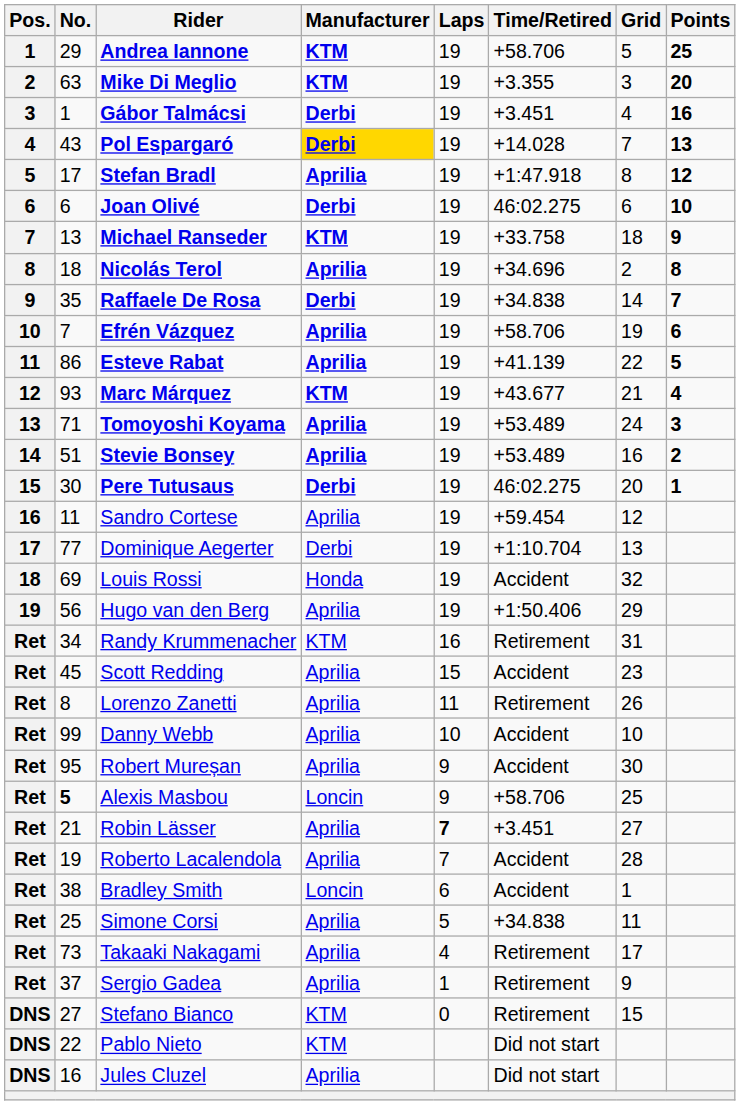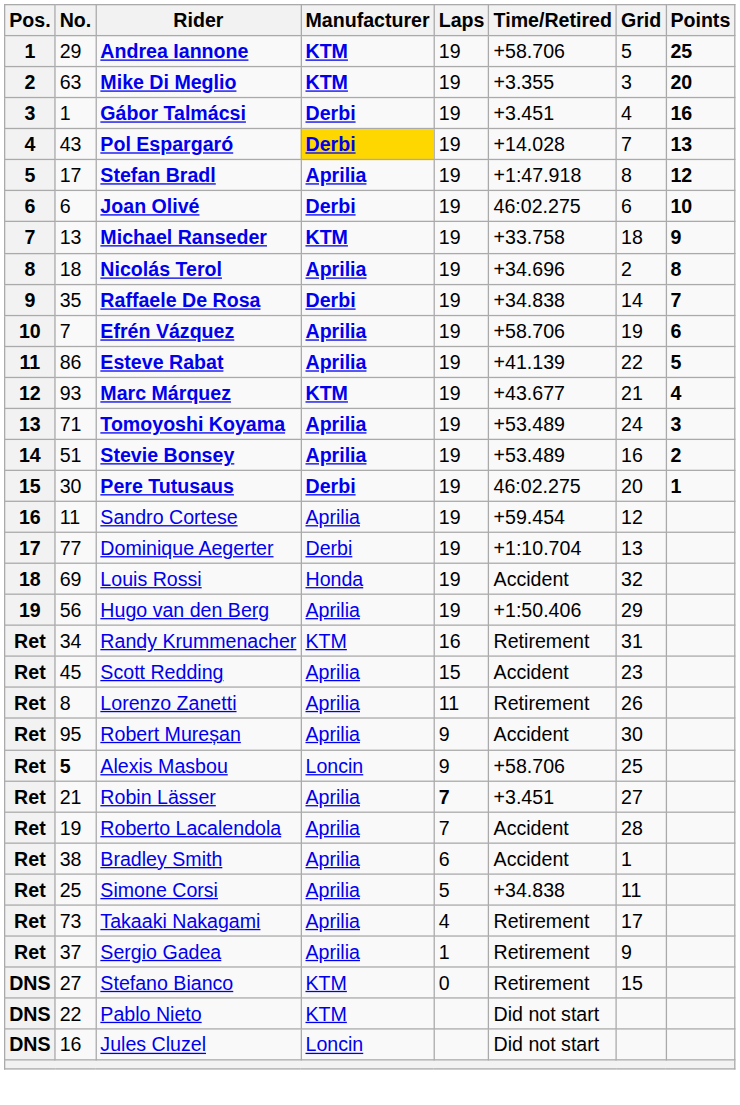- row: Ret | 99 | Danny Webb | Aprilia | 10 | Accident | 10
Bradley Smith | Manufacturer: Loncin -> Aprilia
Jules Cluzel | Manufacturer: Aprilia -> Loncin
